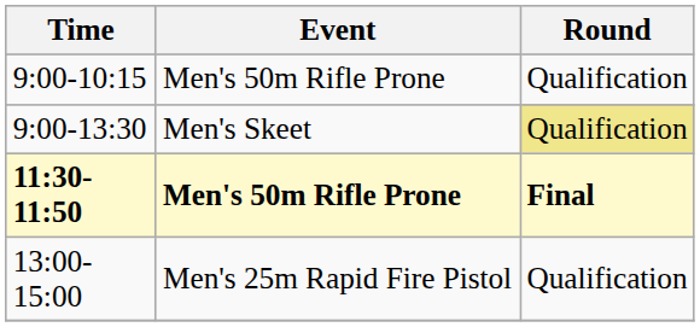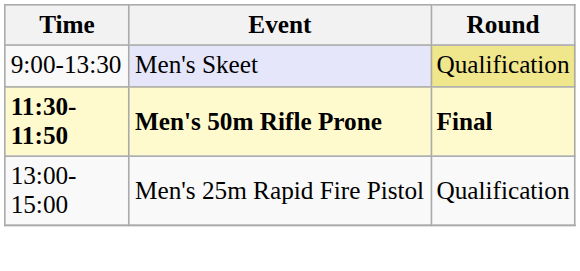- row: 9:00-10:15 | Men's 50m Rifle Prone | Qualification
9:00-13:30 | Event: no background -> lavender background
